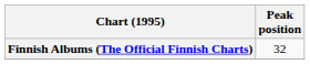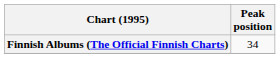Finnish Albums (The Official Finnish Charts) | Peak position: 32 -> 34
